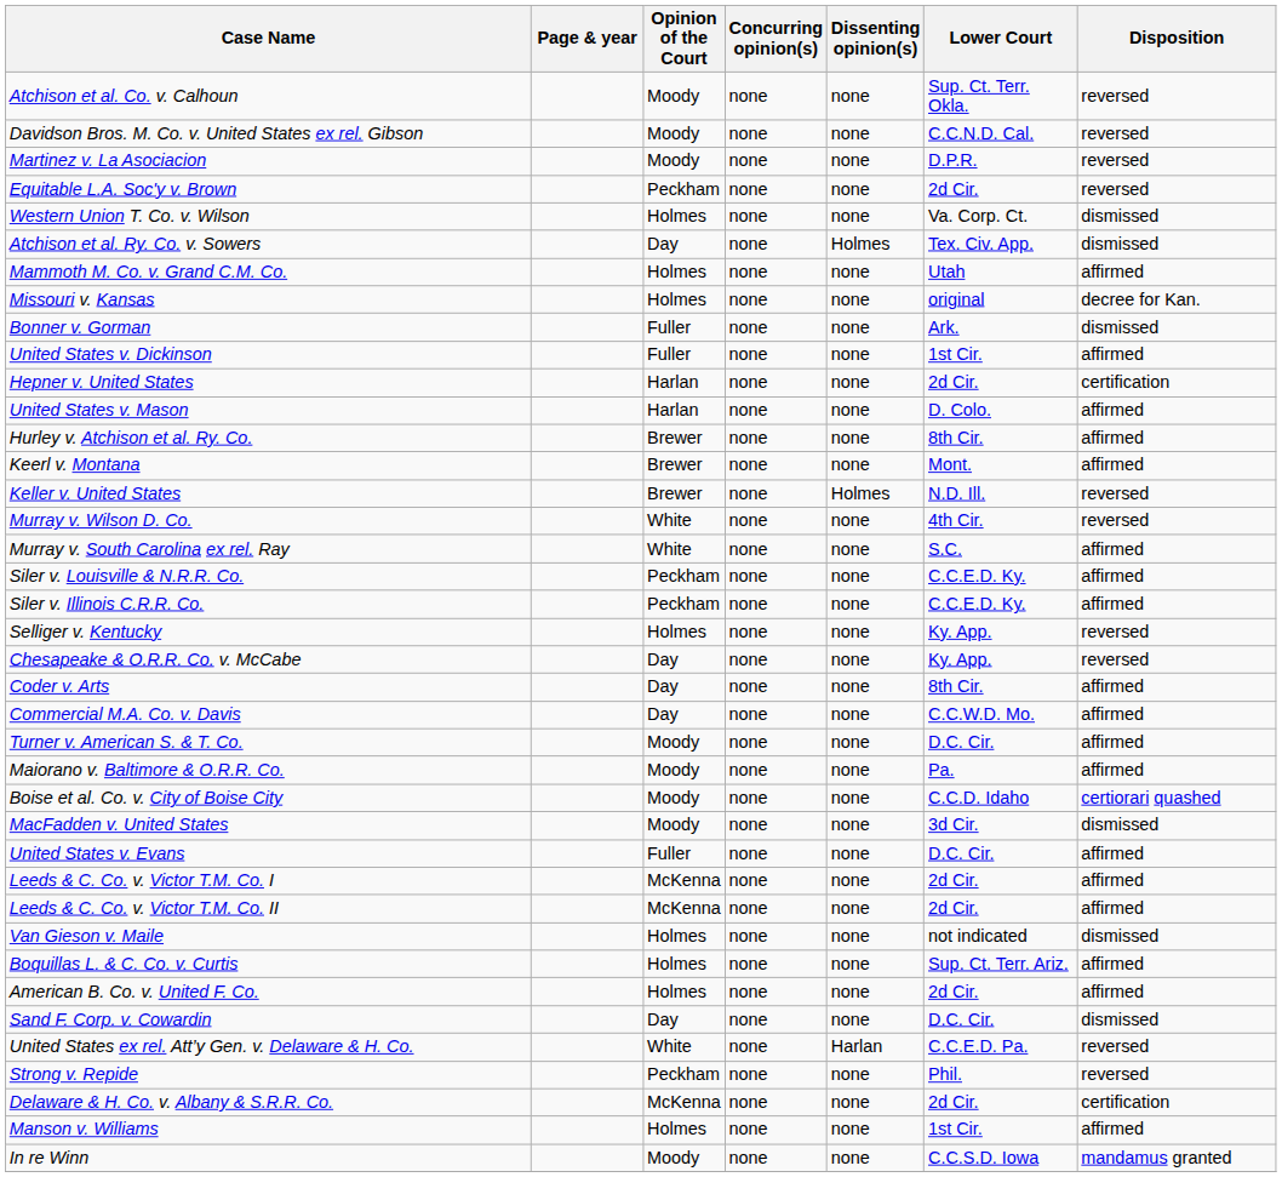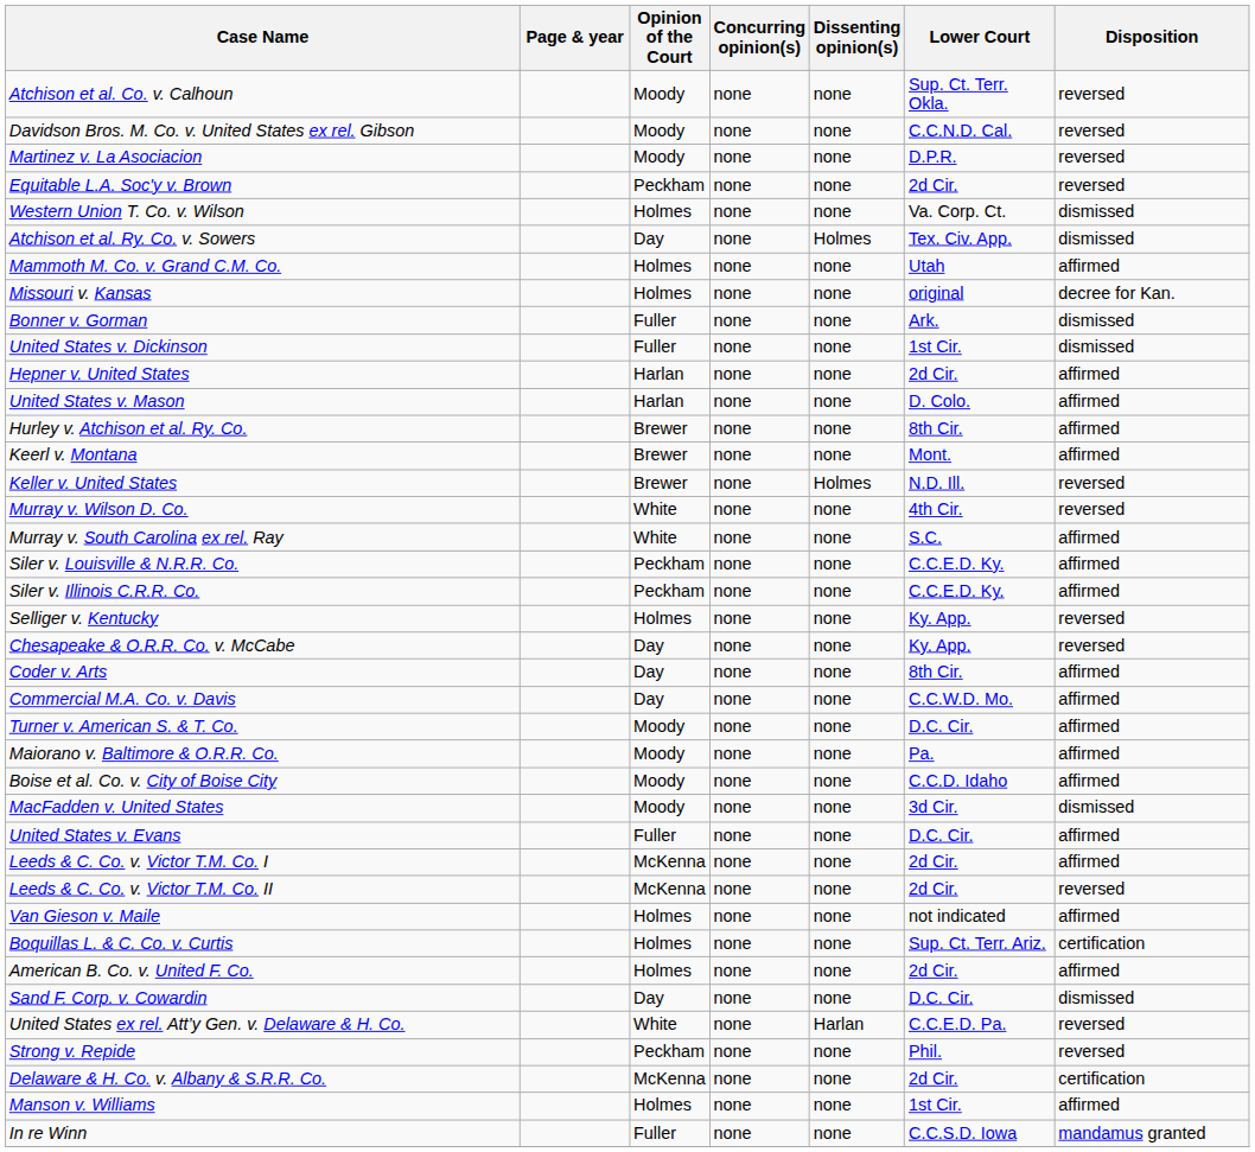United States v. Dickinson | Disposition: affirmed -> dismissed
Hepner v. United States | Disposition: certification -> affirmed
Boise et al. Co. v. City of Boise City | Disposition: certiorari quashed -> affirmed
Leeds & C. Co. v. Victor T.M. Co. II | Disposition: affirmed -> reversed
Van Gieson v. Maile | Disposition: dismissed -> affirmed
Boquillas L. & C. Co. v. Curtis | Disposition: affirmed -> certification
In re Winn | Opinion of the Court: Moody -> Fuller
